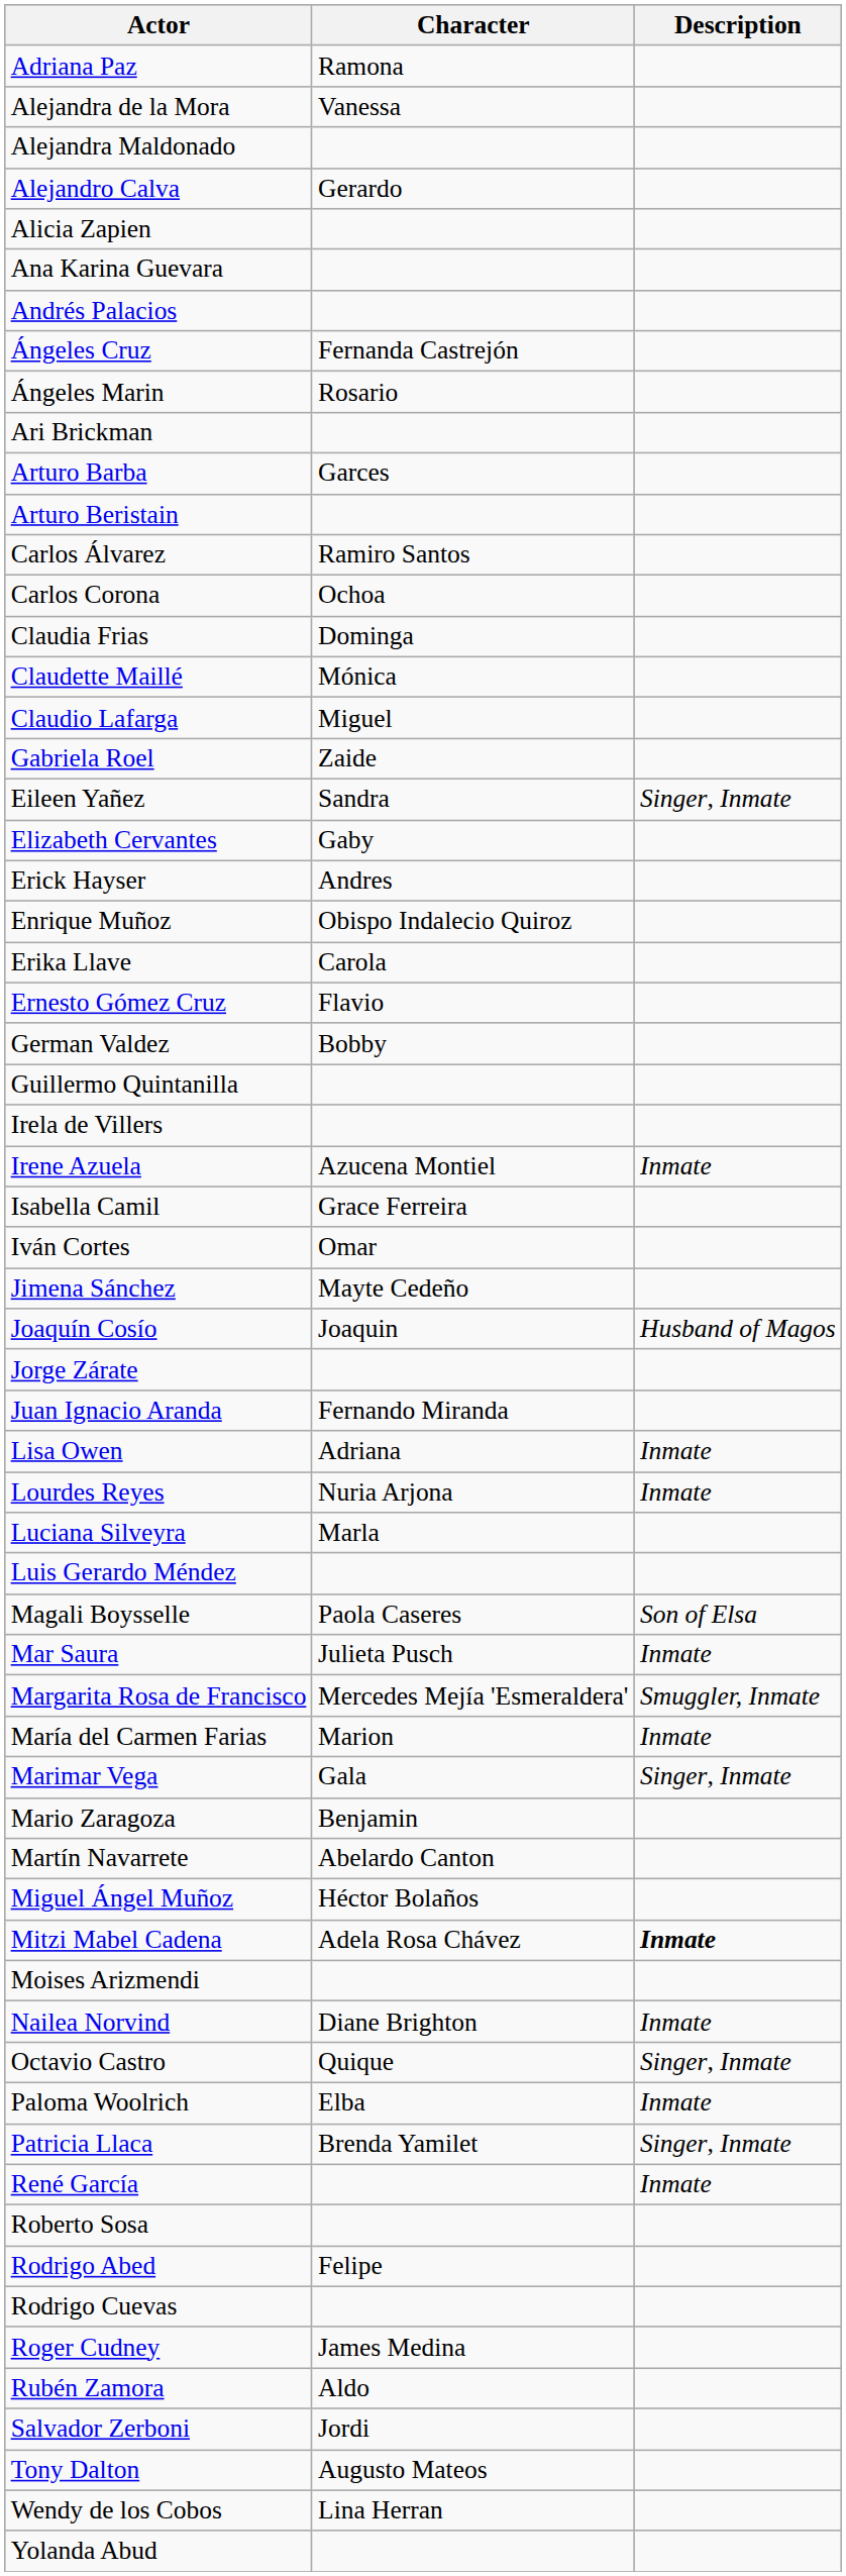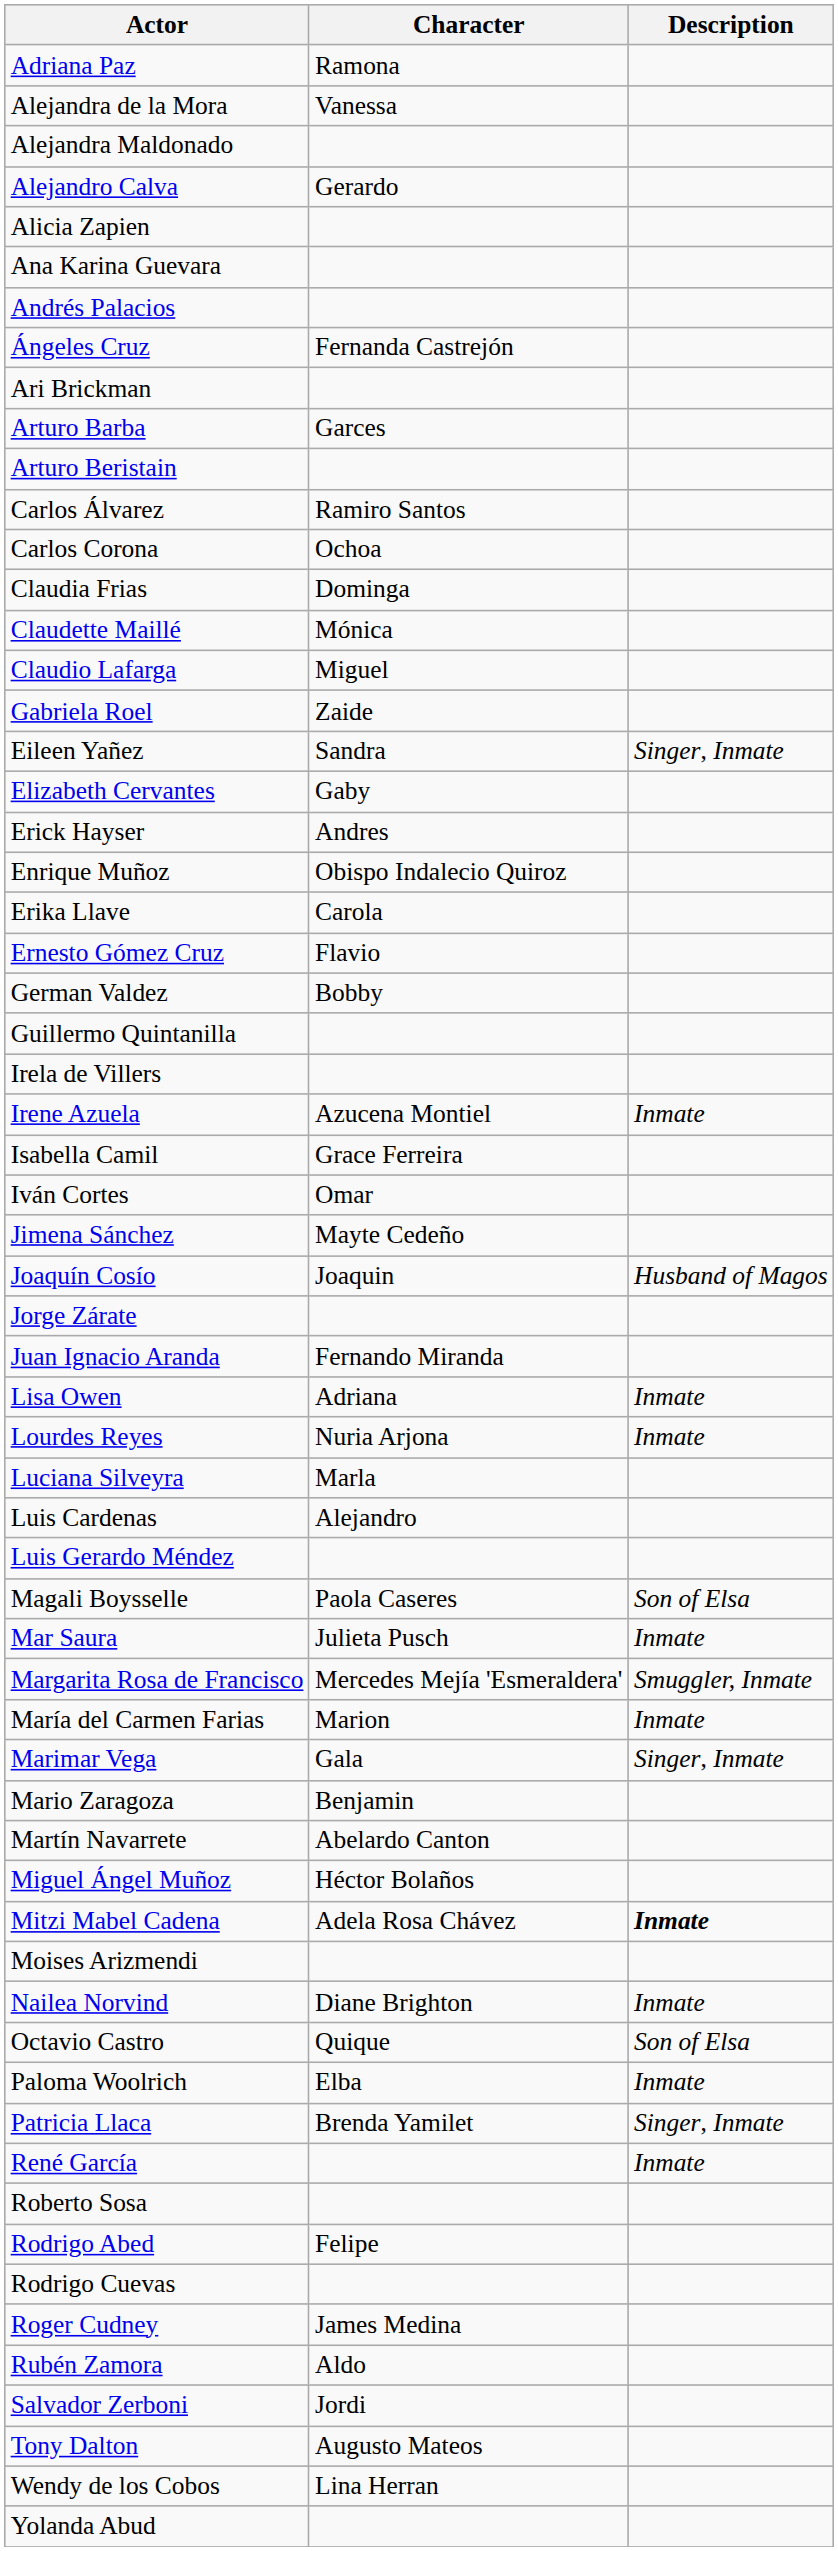- row: Ángeles Marin | Rosario
+ row: Luis Cardenas | Alejandro
Octavio Castro | Description: Singer, Inmate -> Son of Elsa
